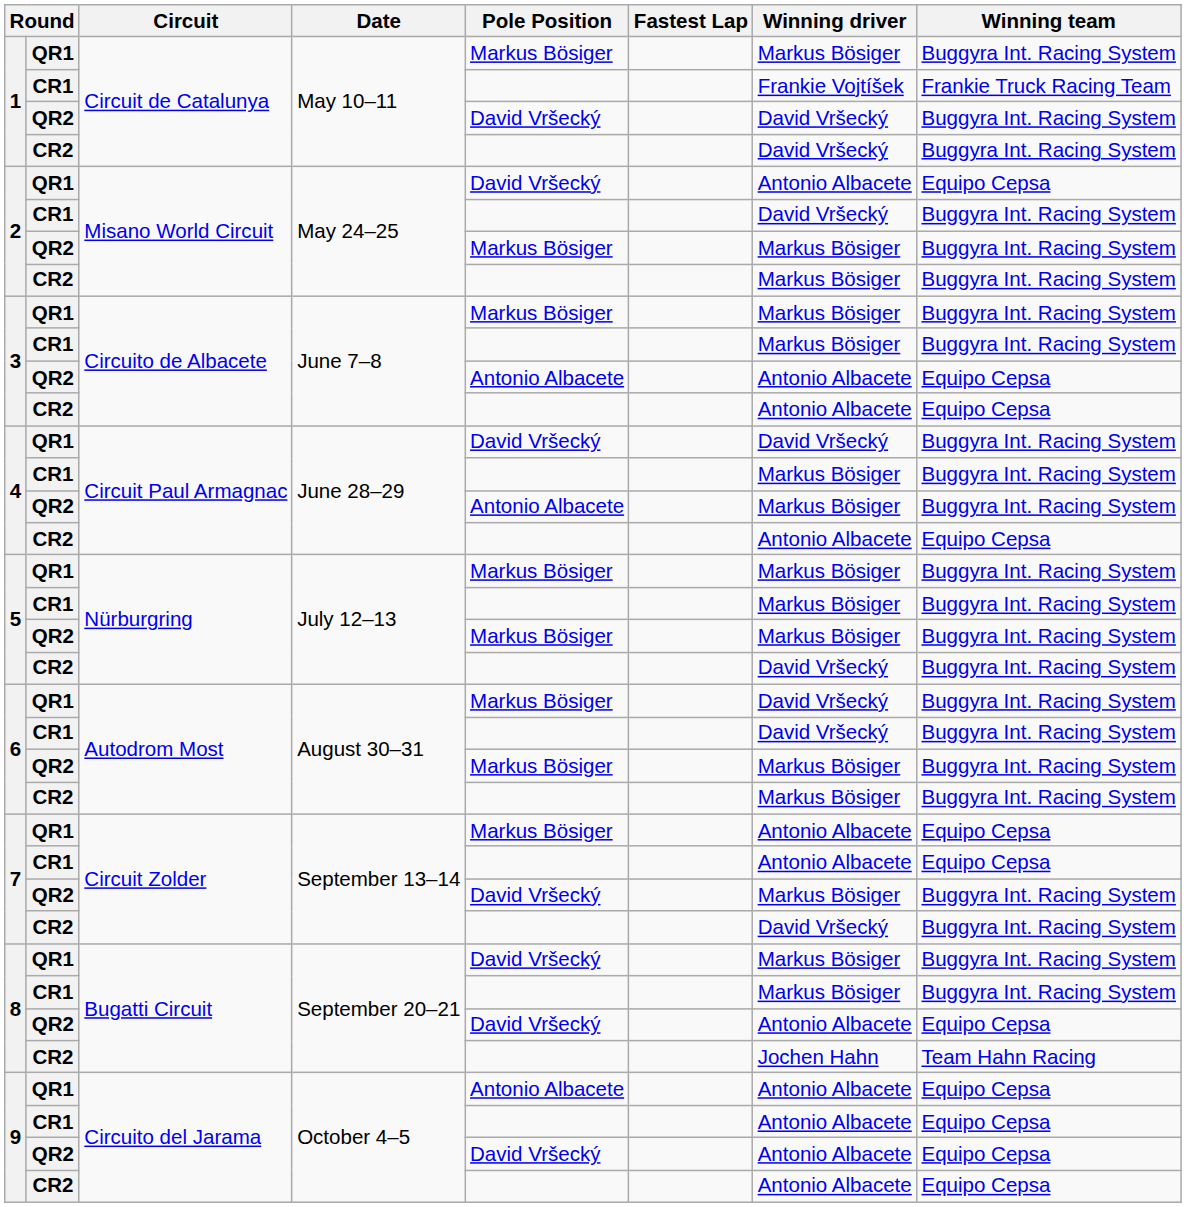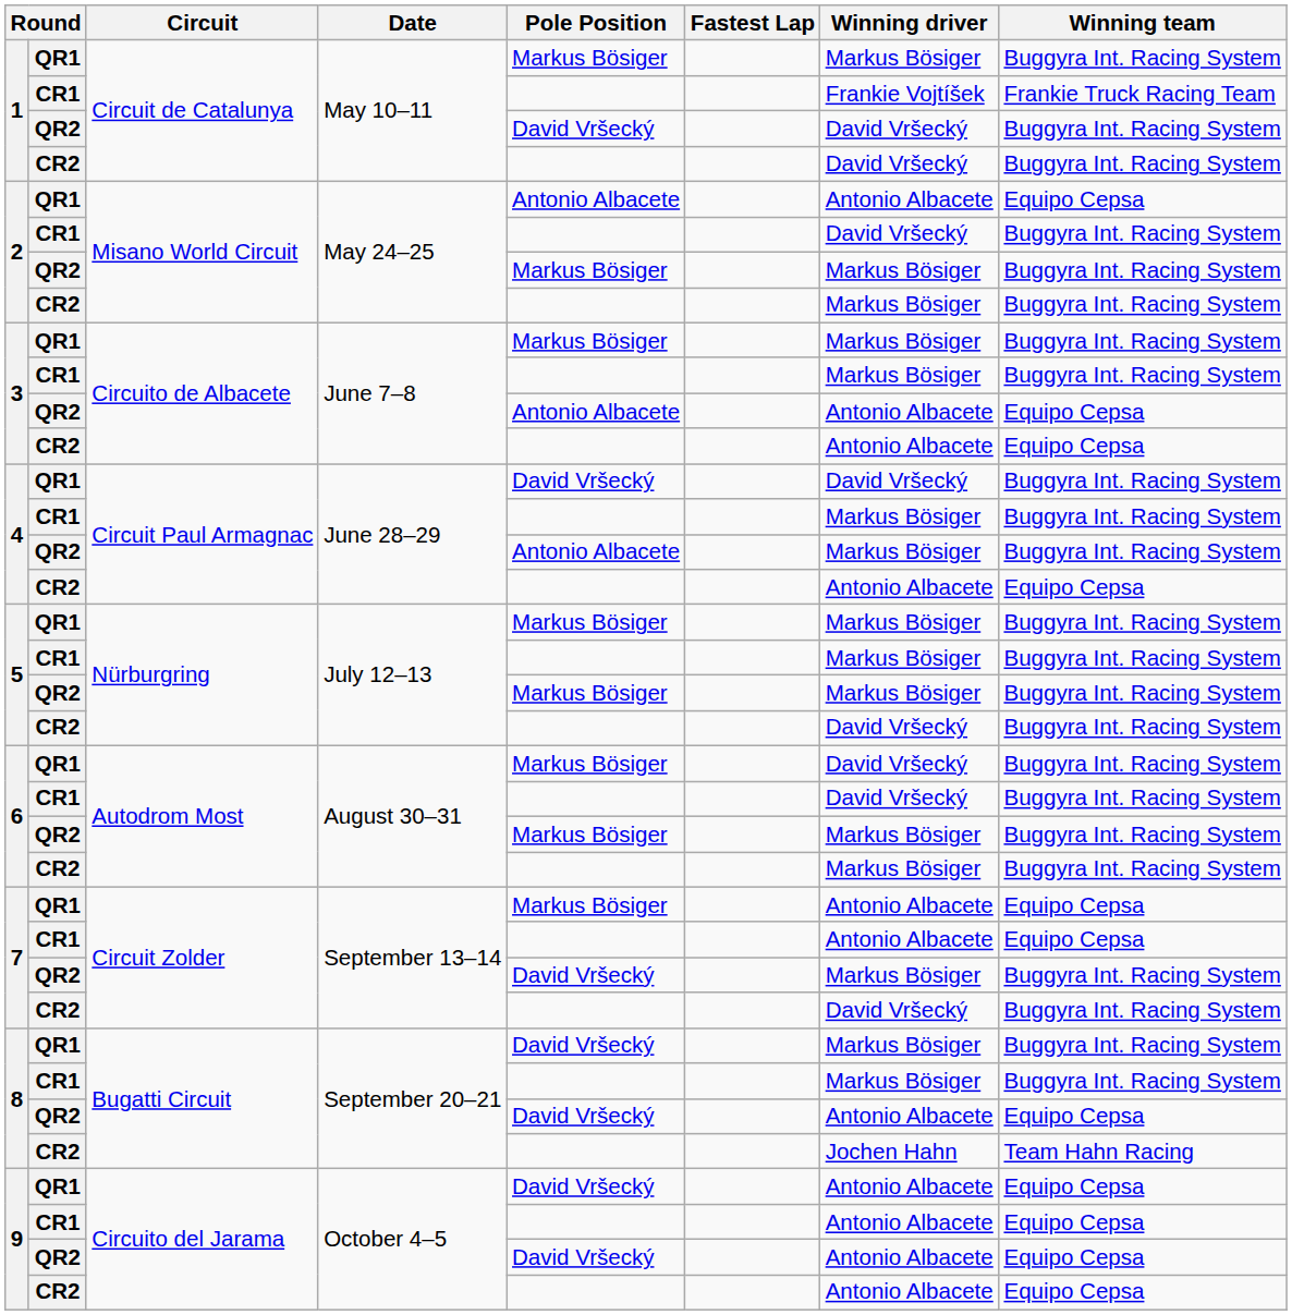2 / QR1 | Pole Position: David Vršecký -> Antonio Albacete
9 / QR1 | Pole Position: Antonio Albacete -> David Vršecký
